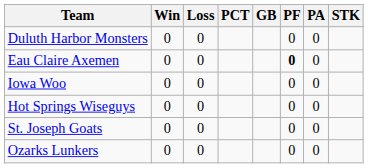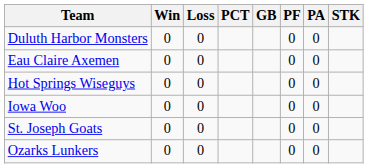Eau Claire Axemen | PF: bold -> normal
rows swapped: Hot Springs Wiseguys <-> Iowa Woo
